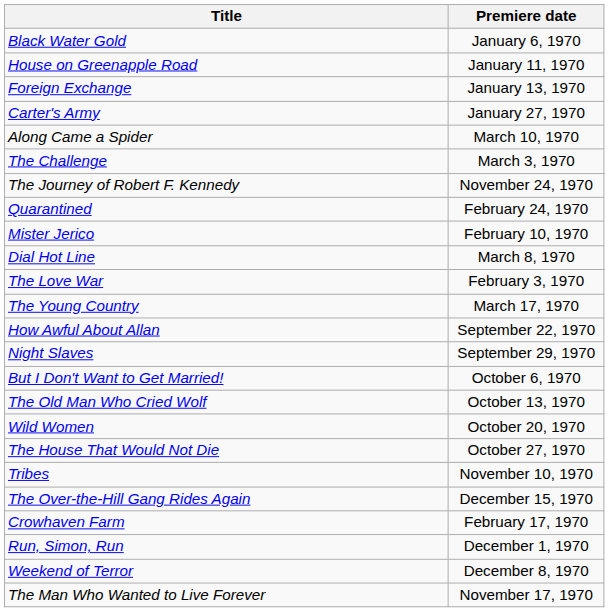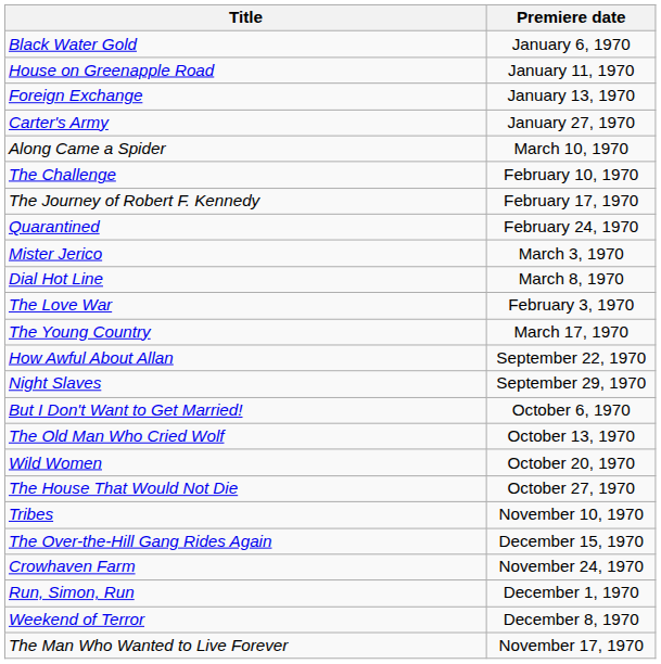The Challenge | Premiere date: March 3, 1970 -> February 10, 1970
The Journey of Robert F. Kennedy | Premiere date: November 24, 1970 -> February 17, 1970
Mister Jerico | Premiere date: February 10, 1970 -> March 3, 1970
Crowhaven Farm | Premiere date: February 17, 1970 -> November 24, 1970
